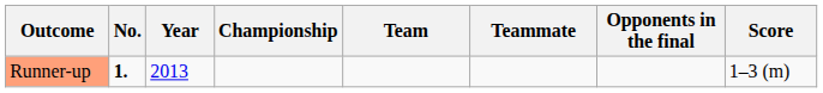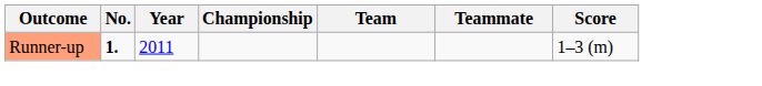- column: Opponents in the final
Runner-up | Year: 2013 -> 2011
